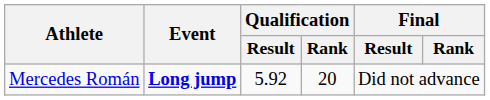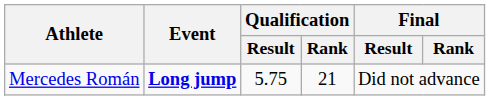Mercedes Román | Qualification / Result: 5.92 -> 5.75
Mercedes Román | Qualification / Rank: 20 -> 21
